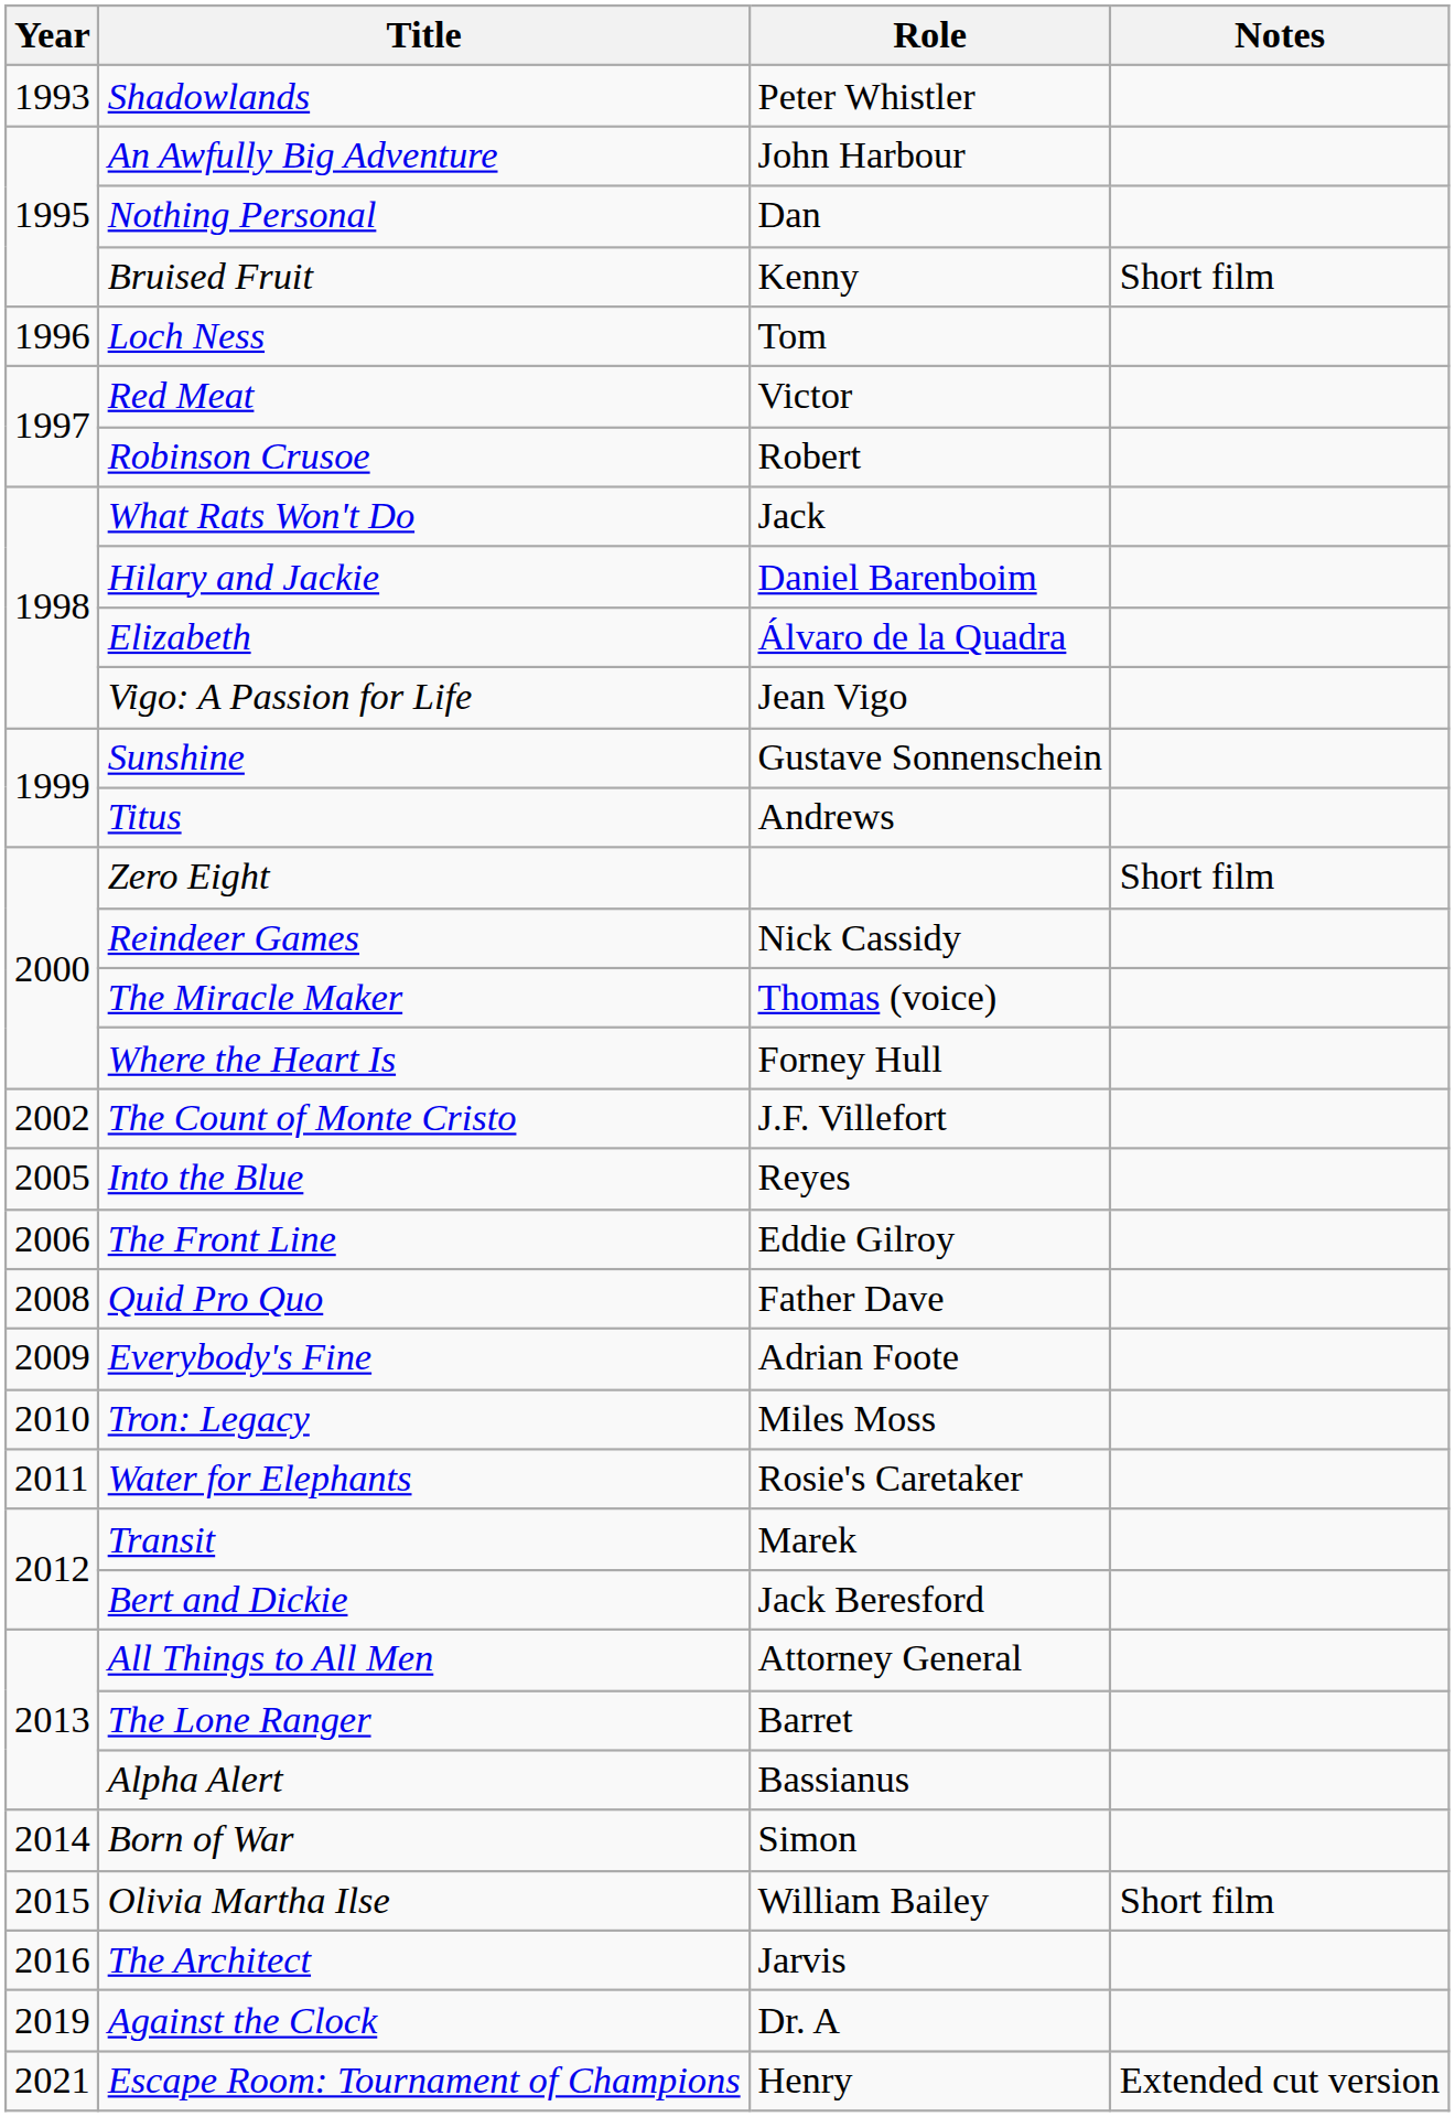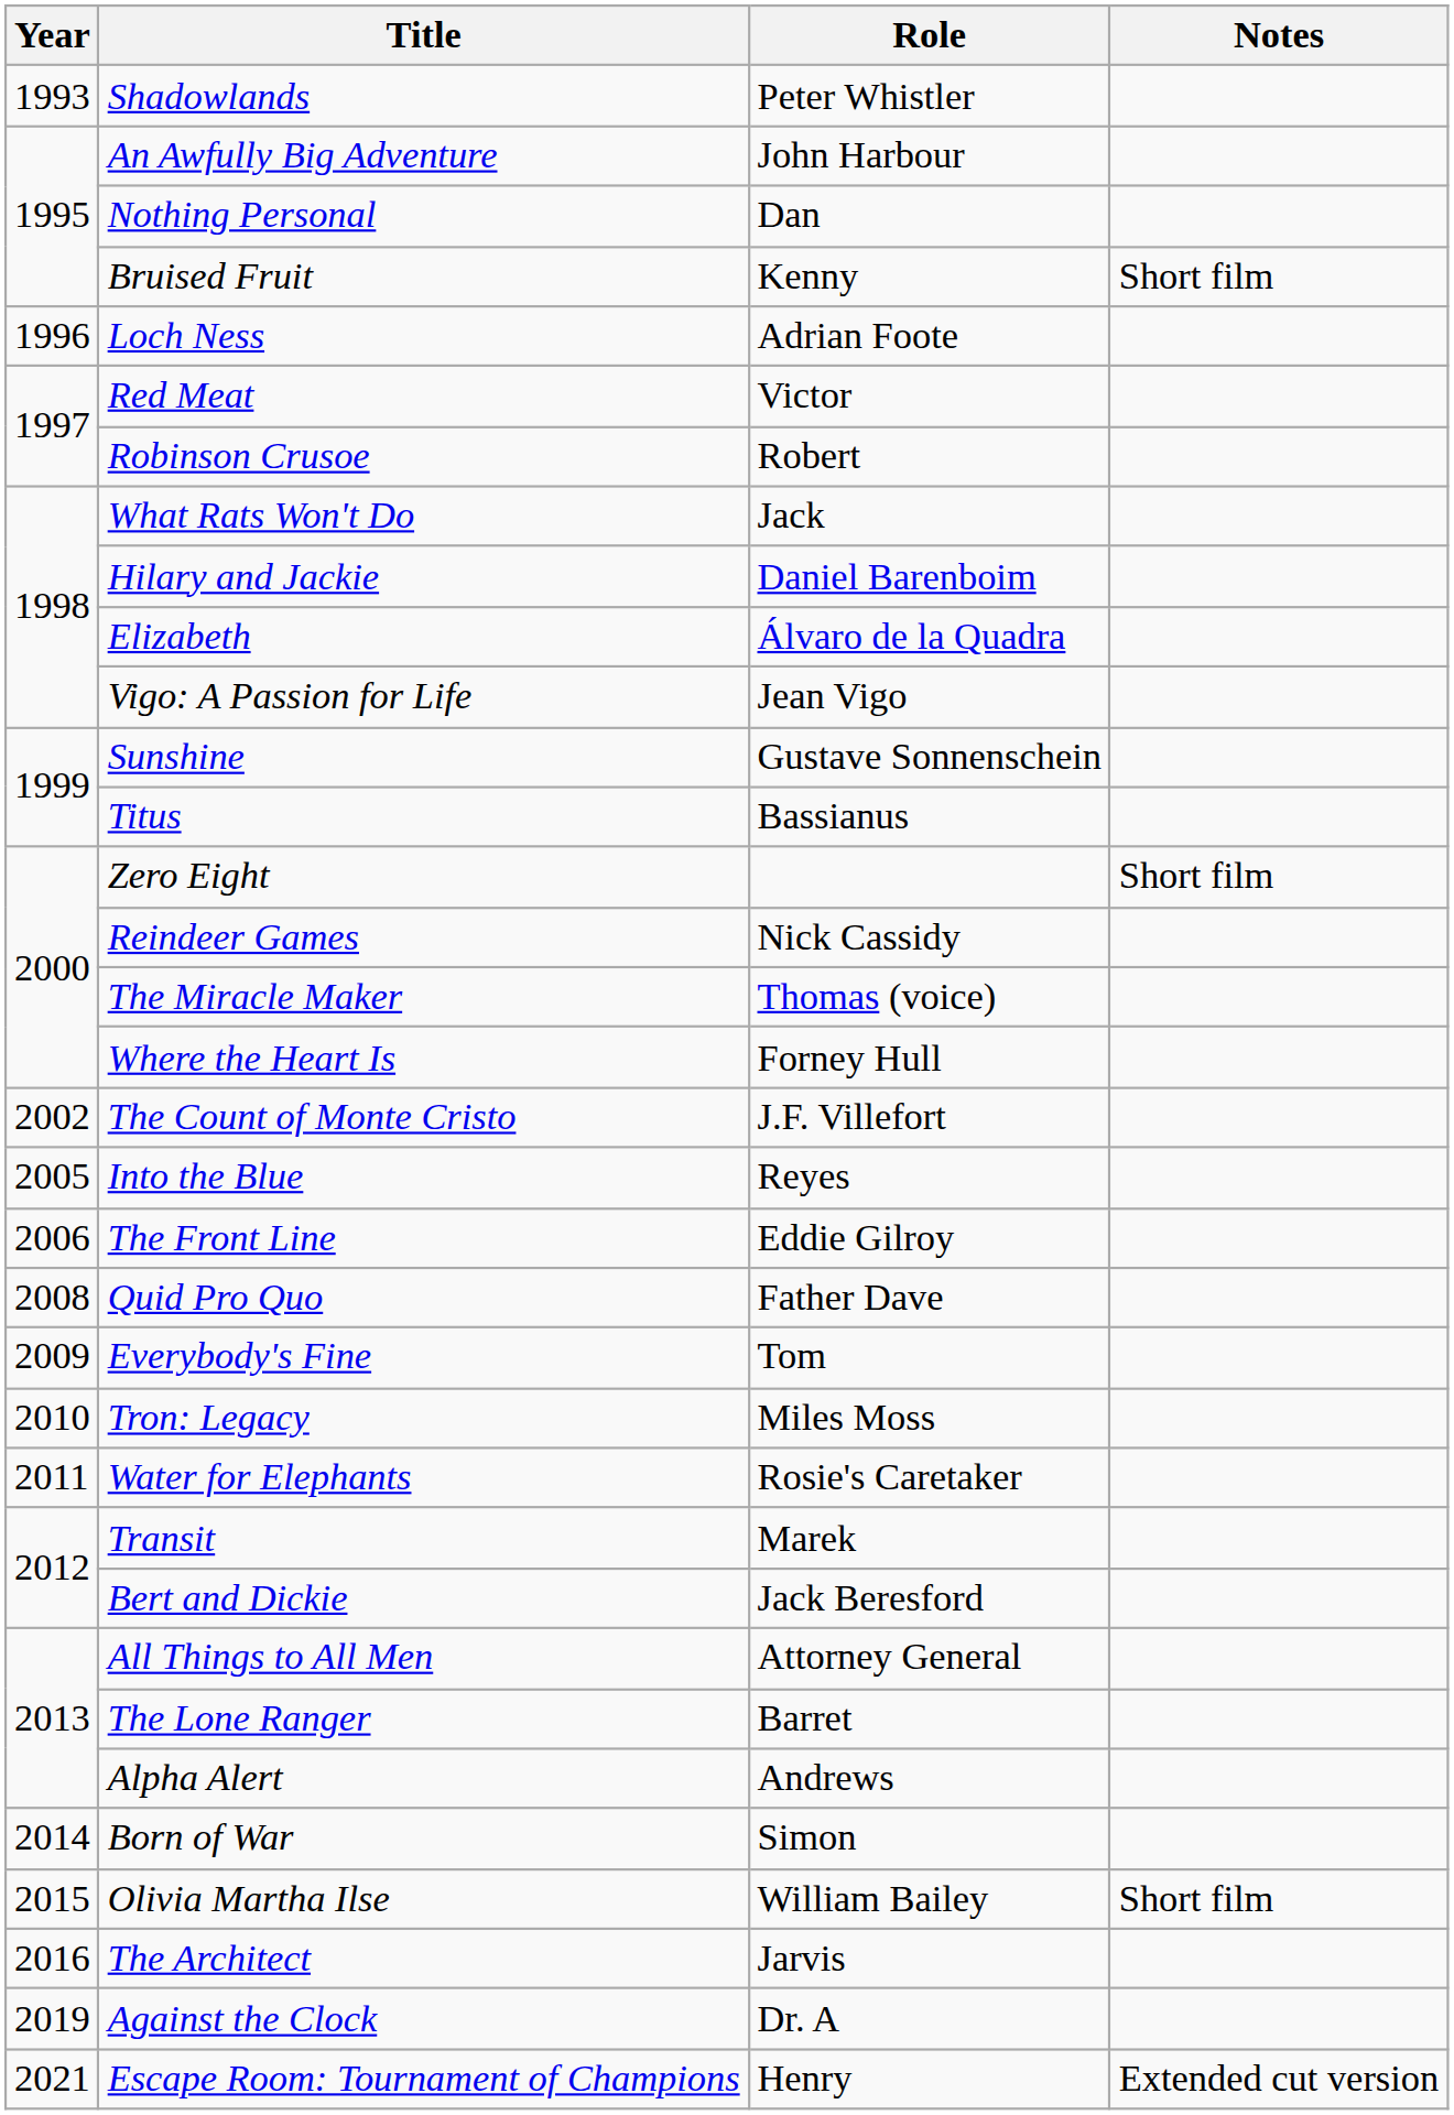Loch Ness | Role: Tom -> Adrian Foote
Titus | Role: Andrews -> Bassianus
Everybody's Fine | Role: Adrian Foote -> Tom
Alpha Alert | Role: Bassianus -> Andrews
